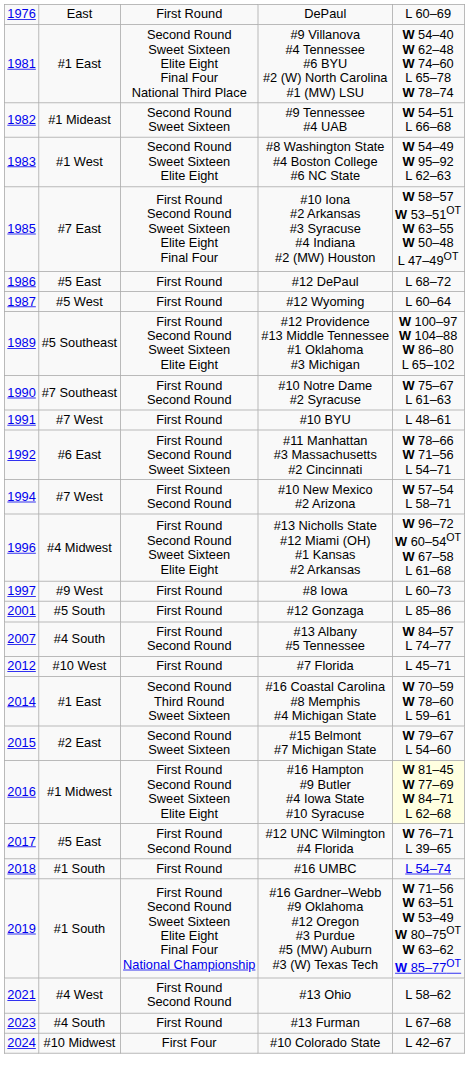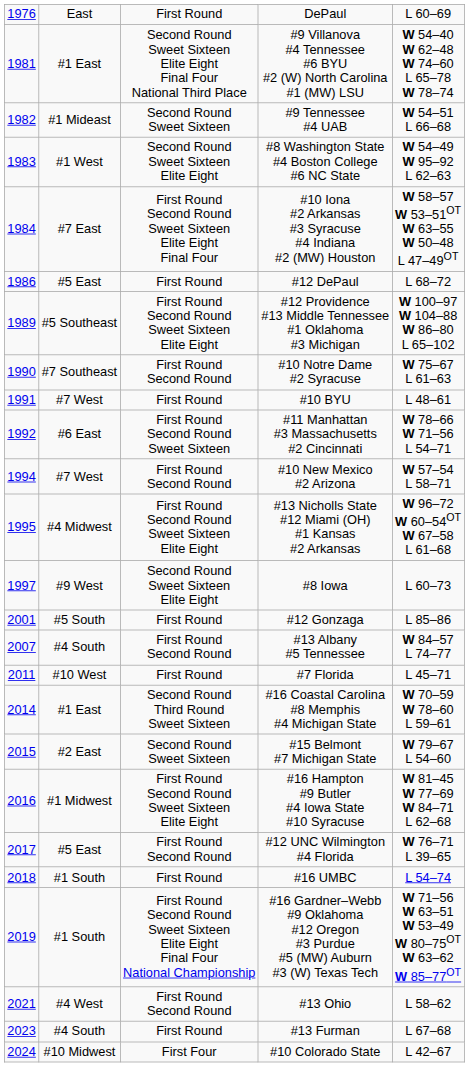#10 Iona #2 Arkansas #3 Syracuse #4 Indiana #2 (MW) Houston | column 1: 1985 -> 1984
- row: 1987 | #5 West | First Round | #12 Wyoming | L 60–64
#13 Nicholls State #12 Miami (OH) #1 Kansas #2 Arkansas | column 1: 1996 -> 1995
#8 Iowa | column 3: First Round -> Second Round Sweet Sixteen Elite Eight
#7 Florida | column 1: 2012 -> 2011
#16 Hampton #9 Butler #4 Iowa State #10 Syracuse | column 5: lightyellow background -> no background
